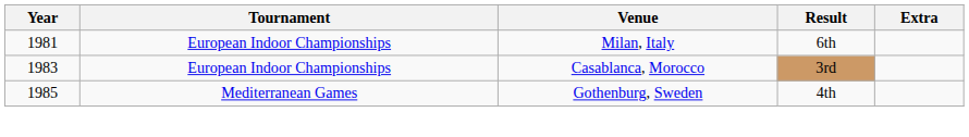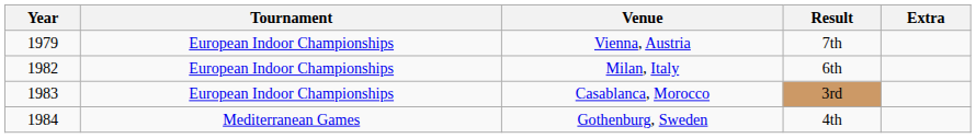+ row: 1979 | European Indoor Championships | Vienna, Austria | 7th
Milan, Italy | Year: 1981 -> 1982
Gothenburg, Sweden | Year: 1985 -> 1984
